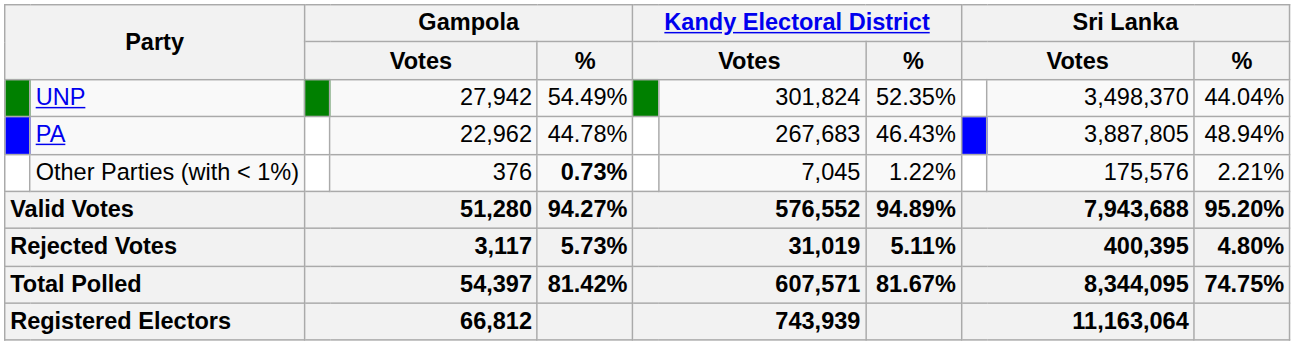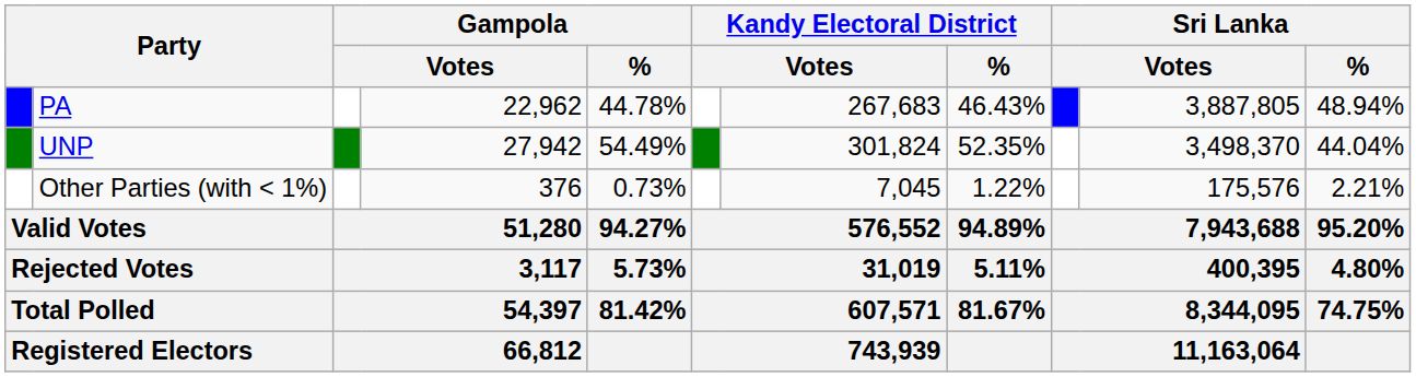rows swapped: UNP <-> PA
Other Parties (with < 1%) | Gampola / %: bold -> normal
